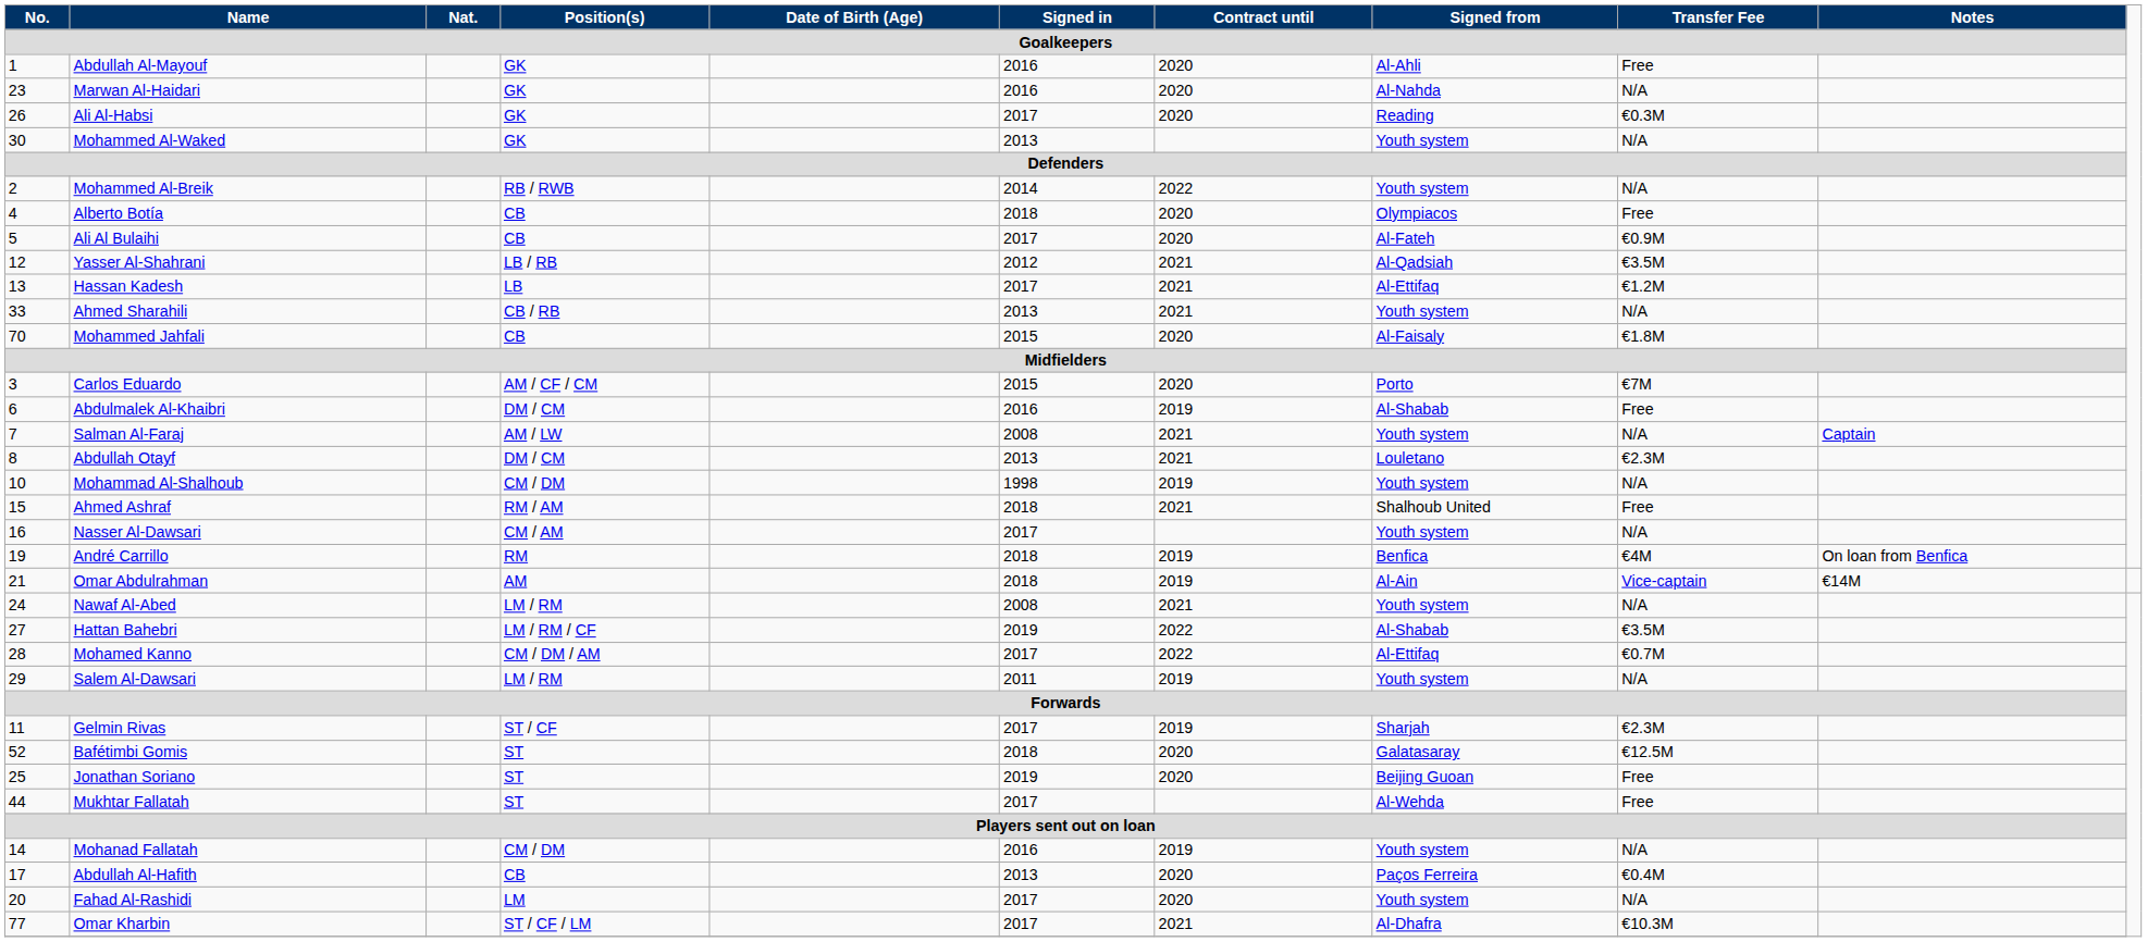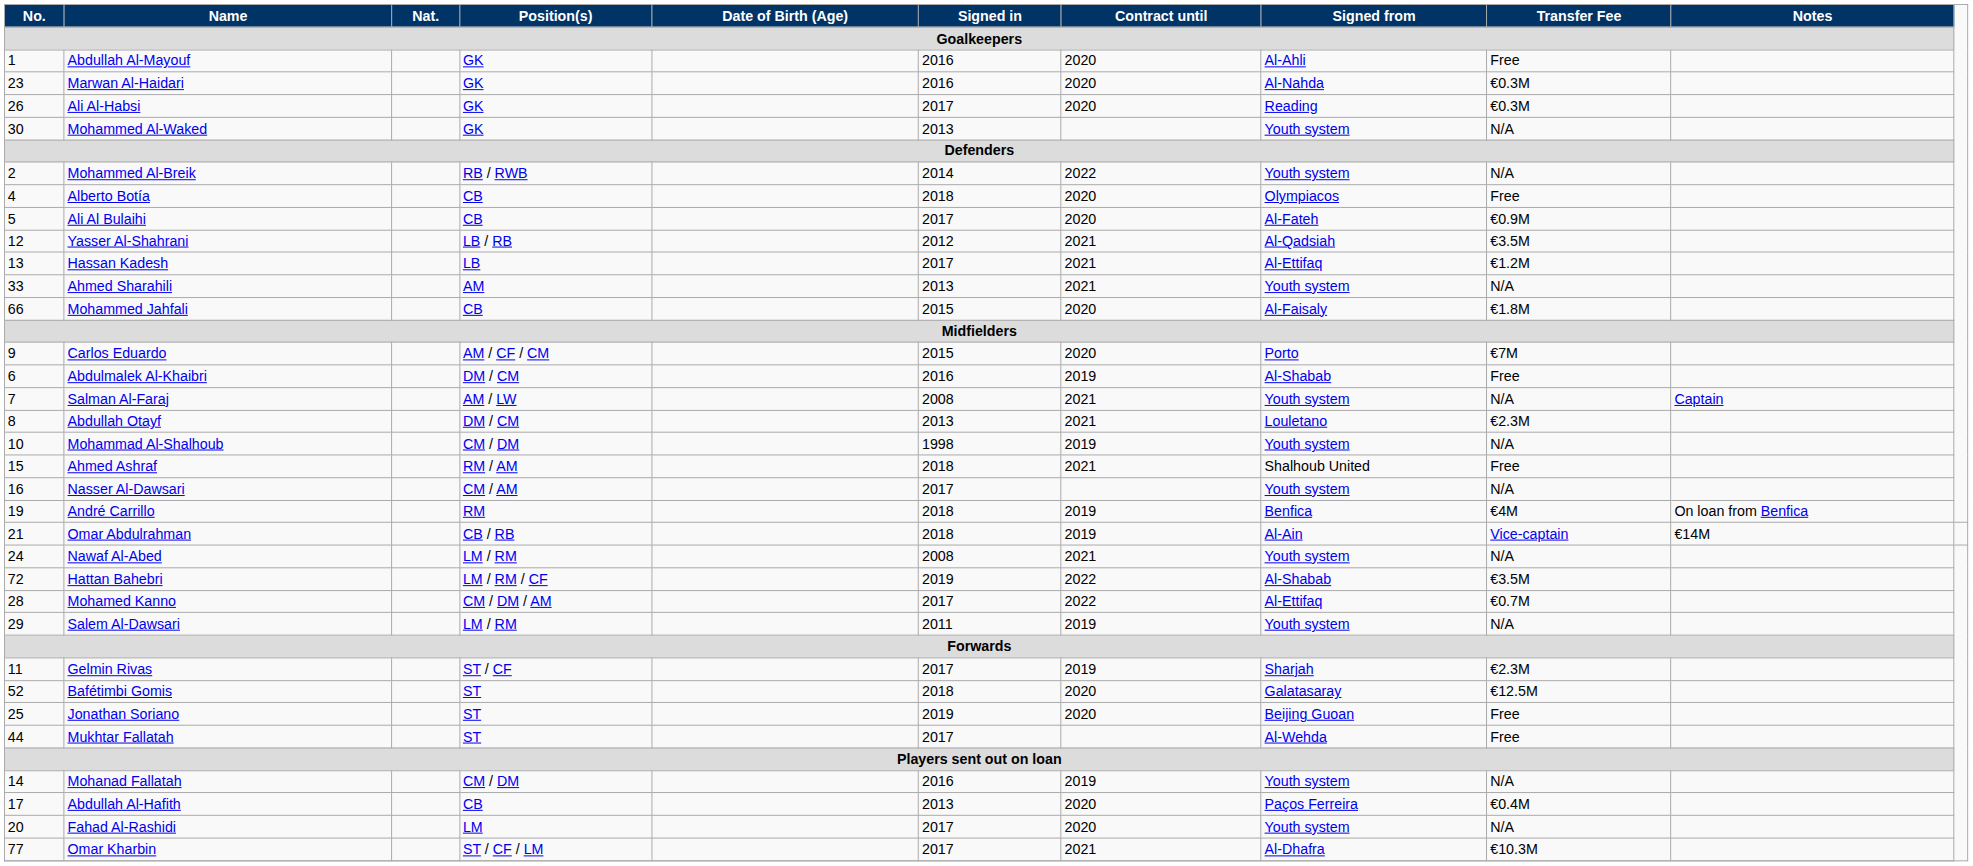Marwan Al-Haidari | Transfer Fee / Goalkeepers: N/A -> €0.3M
Ahmed Sharahili | Position(s) / Goalkeepers: CB / RB -> AM
Mohammed Jahfali | No. / Goalkeepers: 70 -> 66
Carlos Eduardo | No. / Goalkeepers: 3 -> 9
Omar Abdulrahman | Position(s) / Goalkeepers: AM -> CB / RB
Hattan Bahebri | No. / Goalkeepers: 27 -> 72
